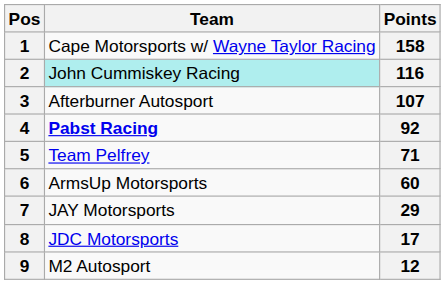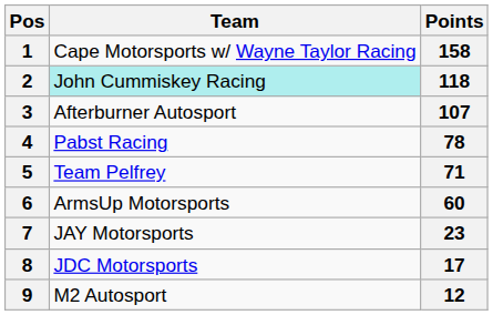2 | Points: 116 -> 118
4 | Team: bold -> normal
4 | Points: 92 -> 78
7 | Points: 29 -> 23
